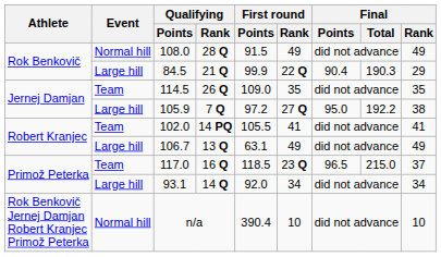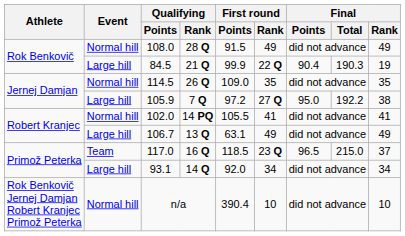84.5 | Final / Rank: 29 -> 19
114.5 | Event: Team -> Normal hill
102.0 | Event: Team -> Normal hill
